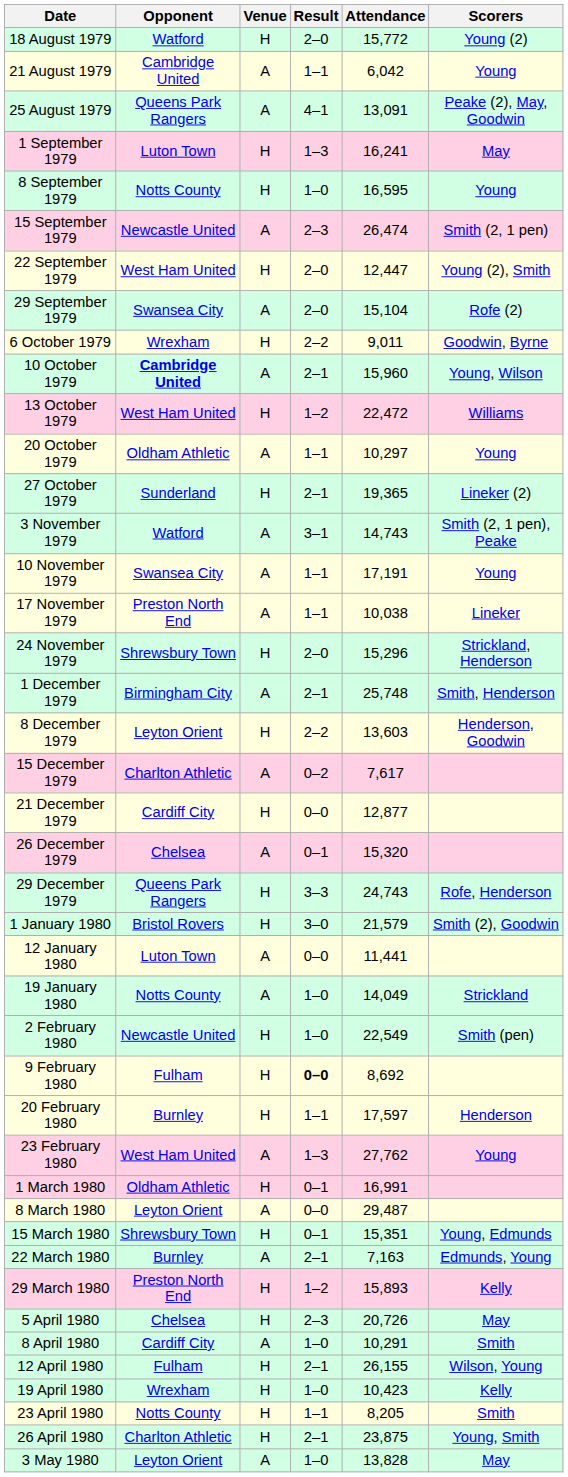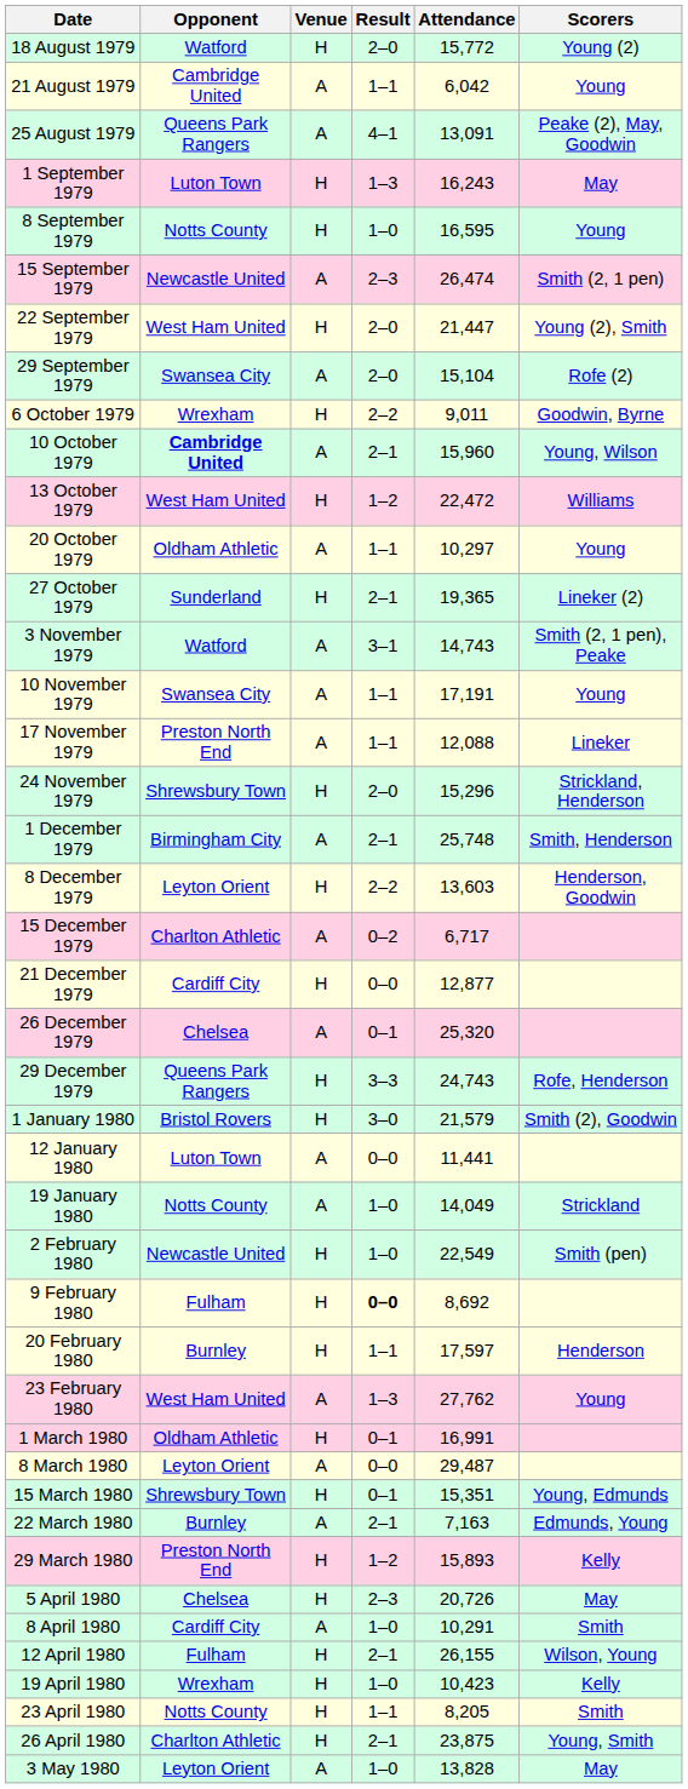1 September 1979 | Attendance: 16,241 -> 16,243
22 September 1979 | Attendance: 12,447 -> 21,447
17 November 1979 | Attendance: 10,038 -> 12,088
15 December 1979 | Attendance: 7,617 -> 6,717
26 December 1979 | Attendance: 15,320 -> 25,320
